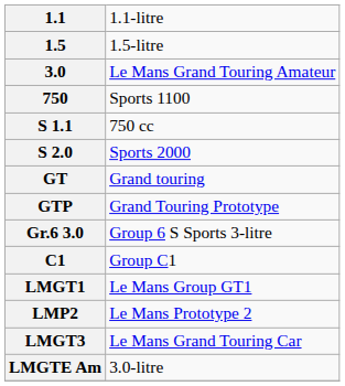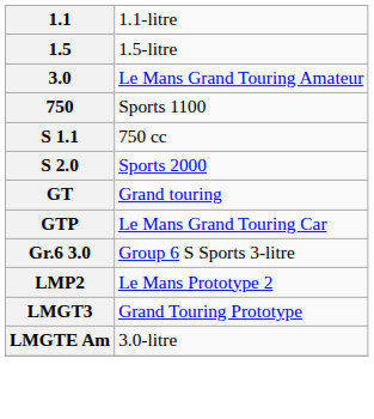GTP | column 2: Grand Touring Prototype -> Le Mans Grand Touring Car
- row: C1 | Group C1
- row: LMGT1 | Le Mans Group GT1
LMGT3 | column 2: Le Mans Grand Touring Car -> Grand Touring Prototype
